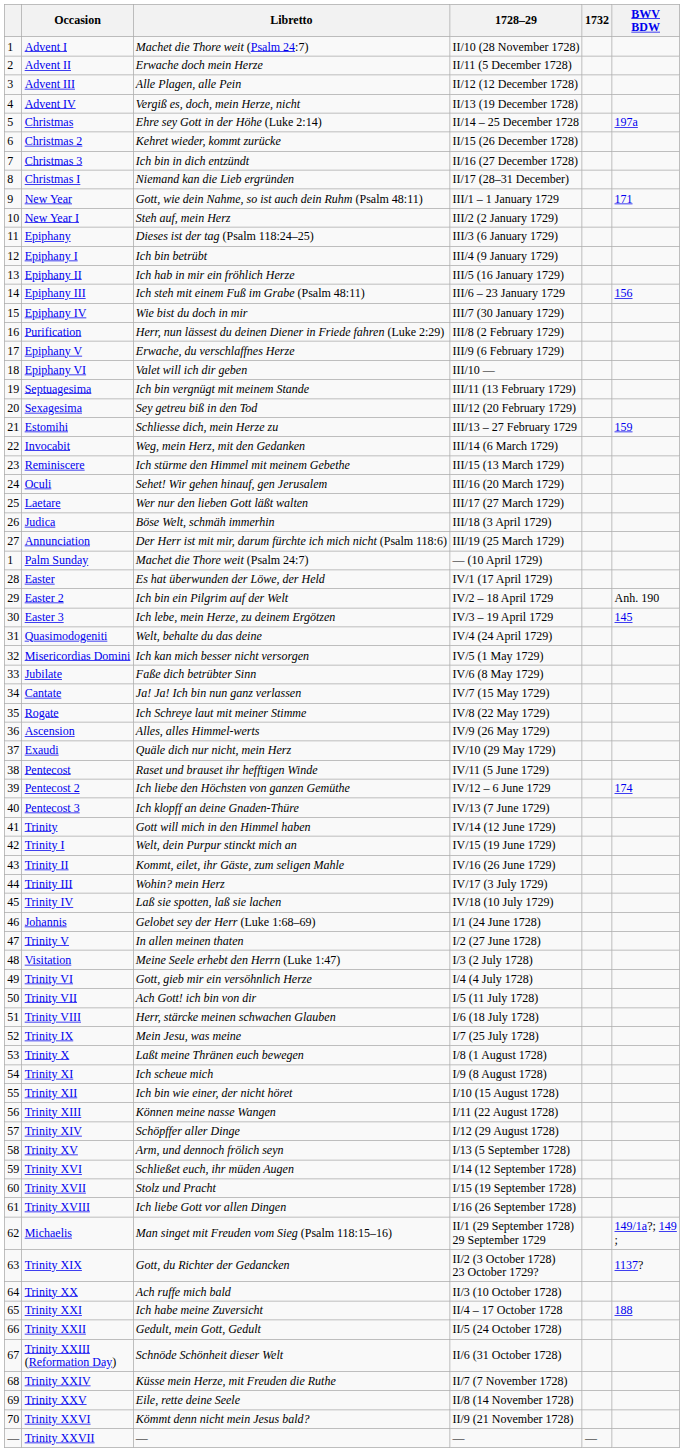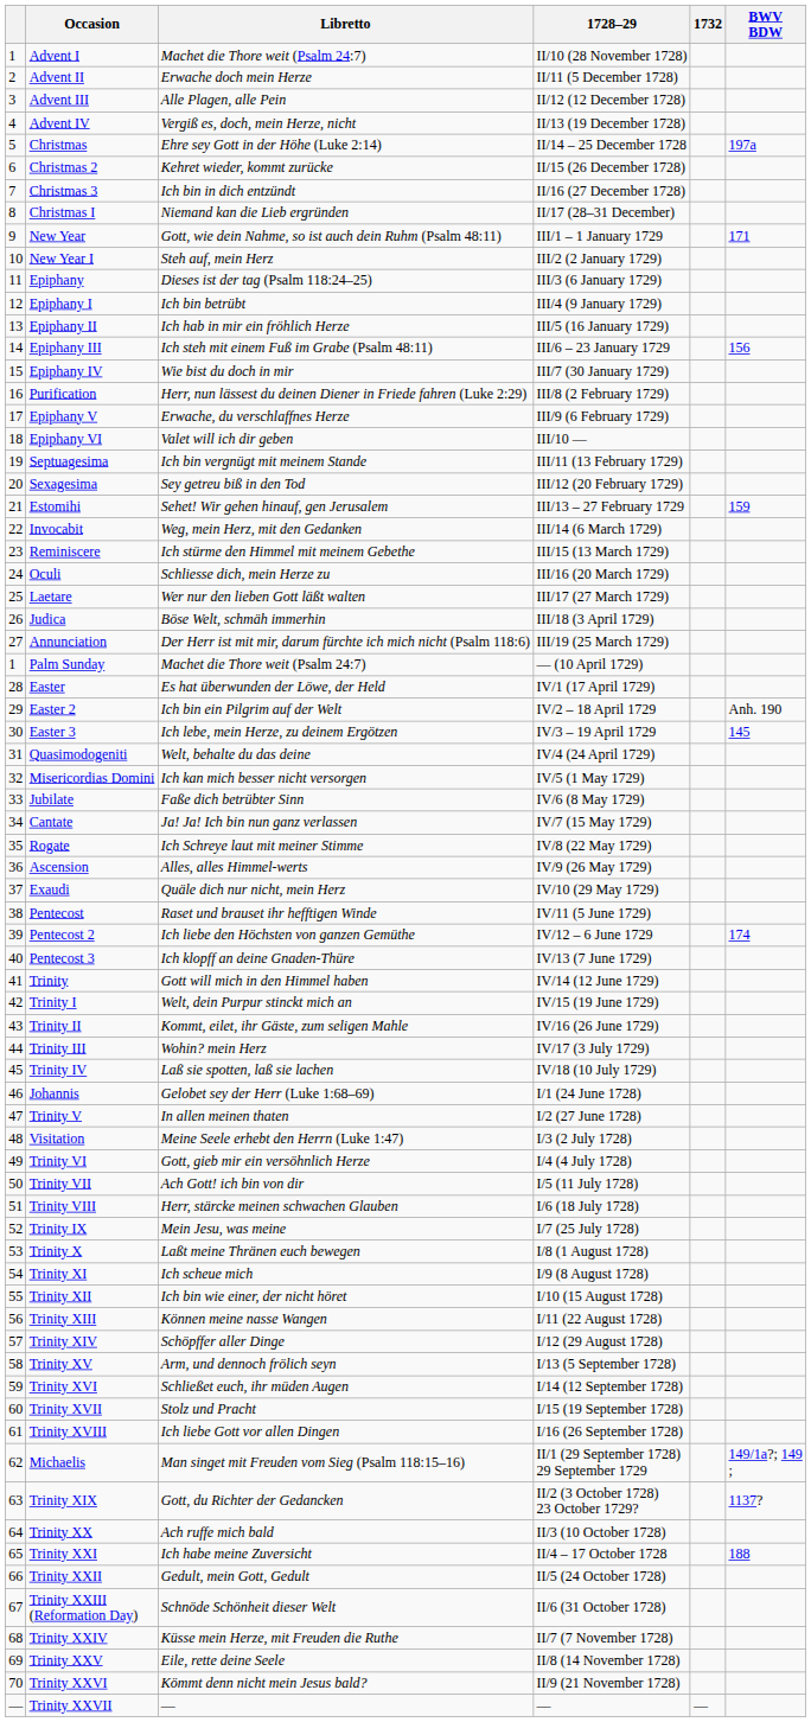Estomihi | Libretto: Schliesse dich, mein Herze zu -> Sehet! Wir gehen hinauf, gen Jerusalem
Oculi | Libretto: Sehet! Wir gehen hinauf, gen Jerusalem -> Schliesse dich, mein Herze zu
